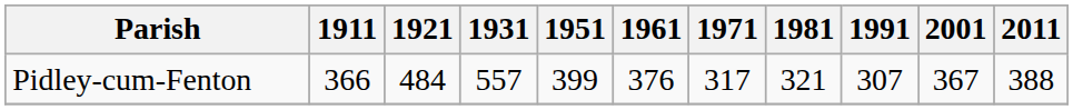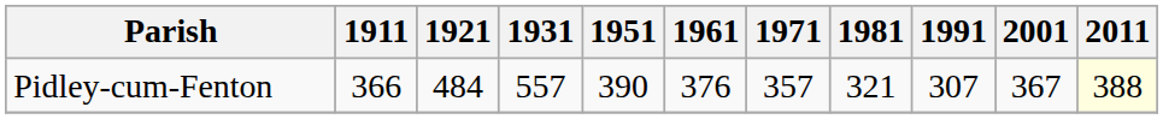Pidley-cum-Fenton | 1951: 399 -> 390
Pidley-cum-Fenton | 1971: 317 -> 357
Pidley-cum-Fenton | 2011: no background -> lightyellow background
